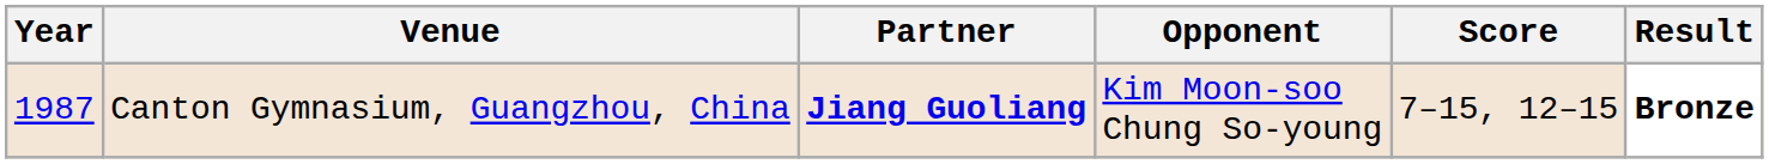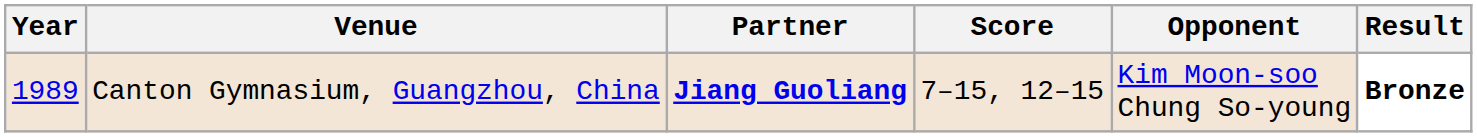columns swapped: Opponent <-> Score
Canton Gymnasium, Guangzhou, China | Year: 1987 -> 1989
